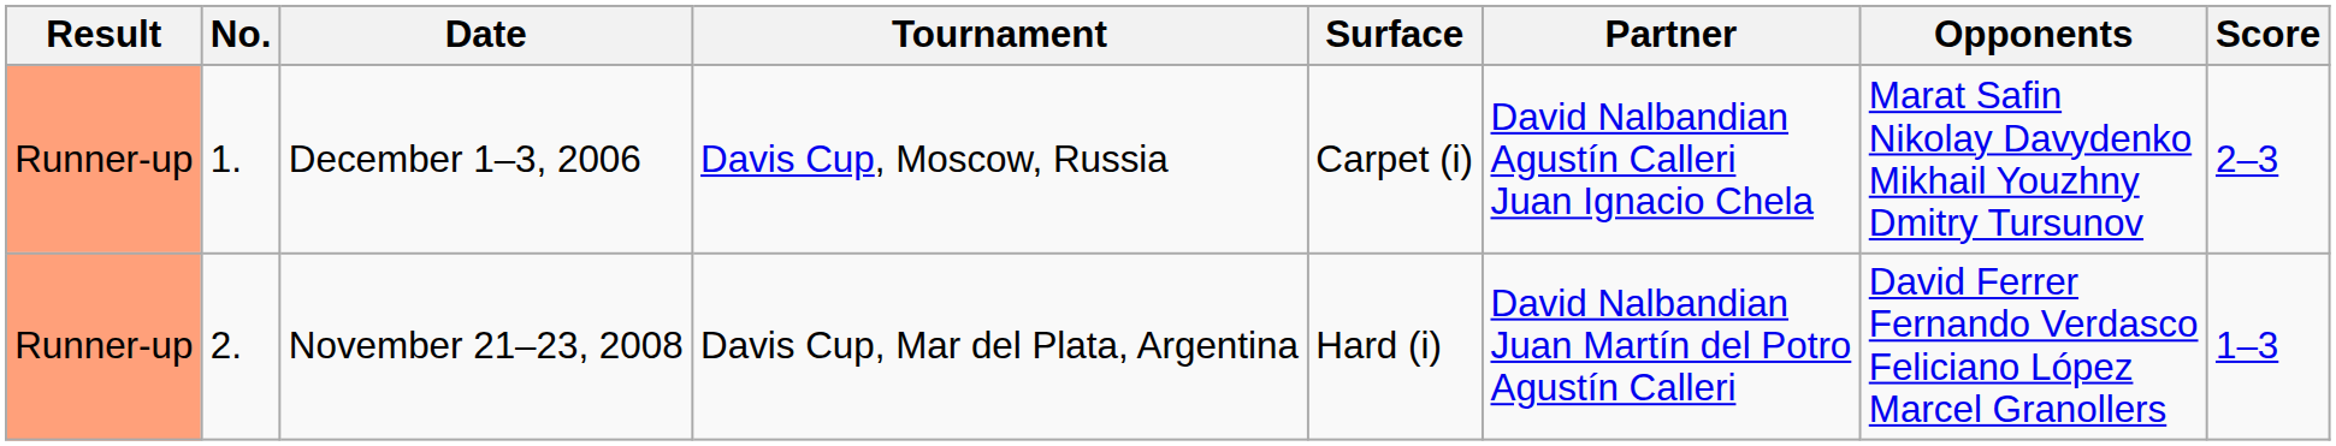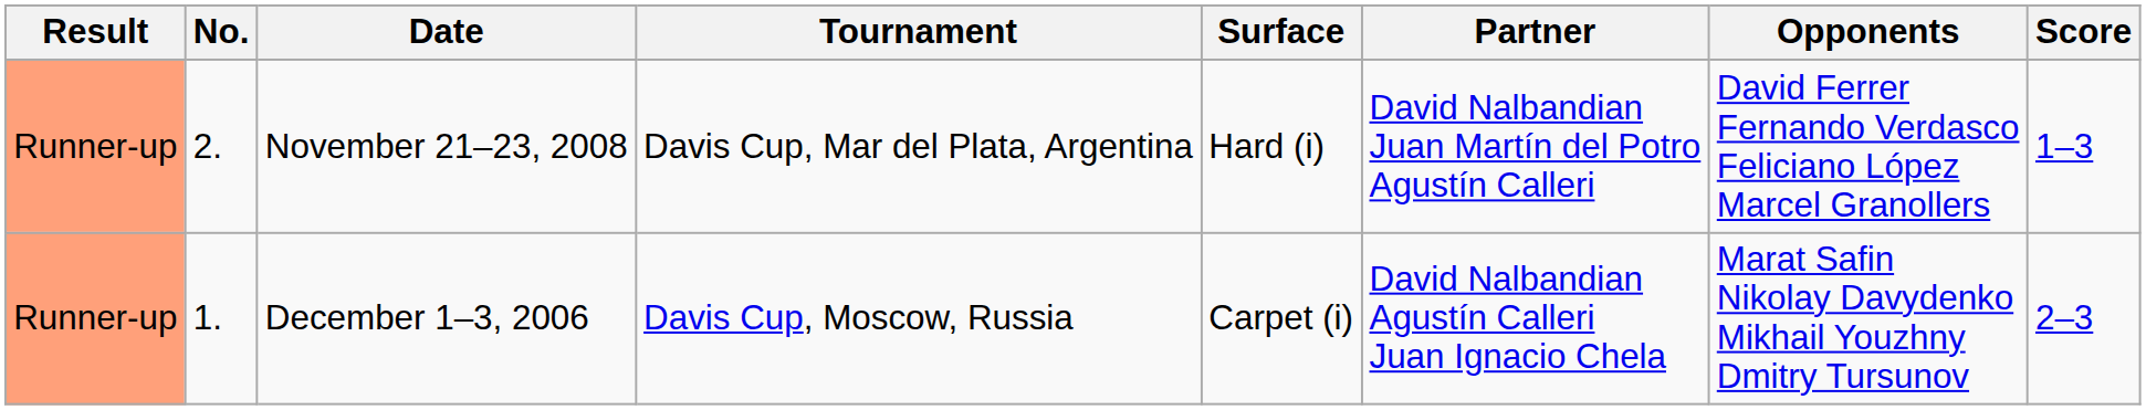rows swapped: December 1–3, 2006 <-> November 21–23, 2008
